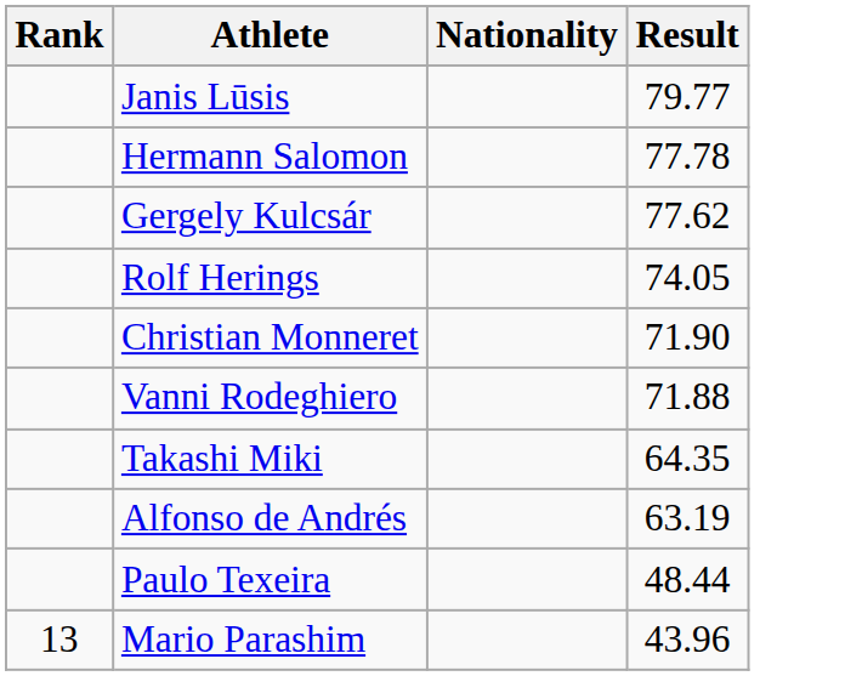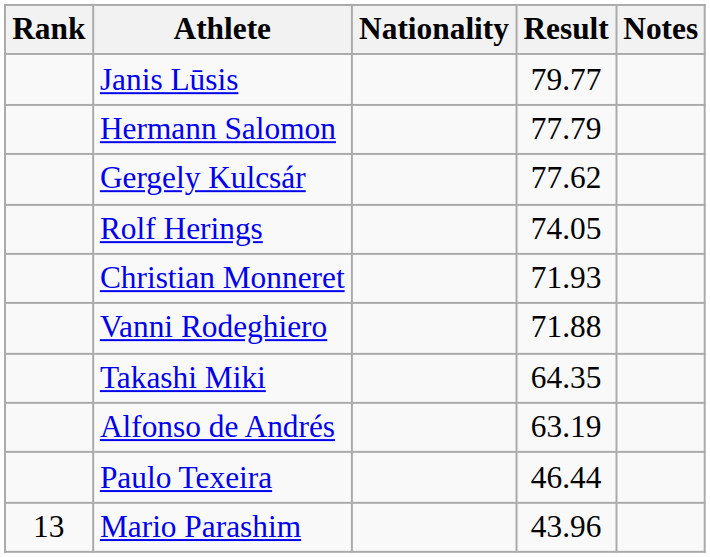+ column: Notes
Hermann Salomon | Result: 77.78 -> 77.79
Christian Monneret | Result: 71.90 -> 71.93
Paulo Texeira | Result: 48.44 -> 46.44
